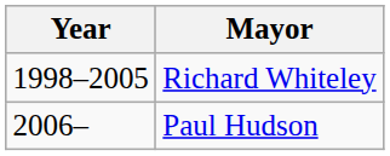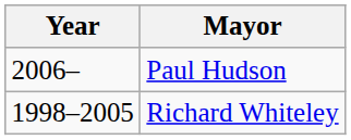rows swapped: Richard Whiteley <-> Paul Hudson
